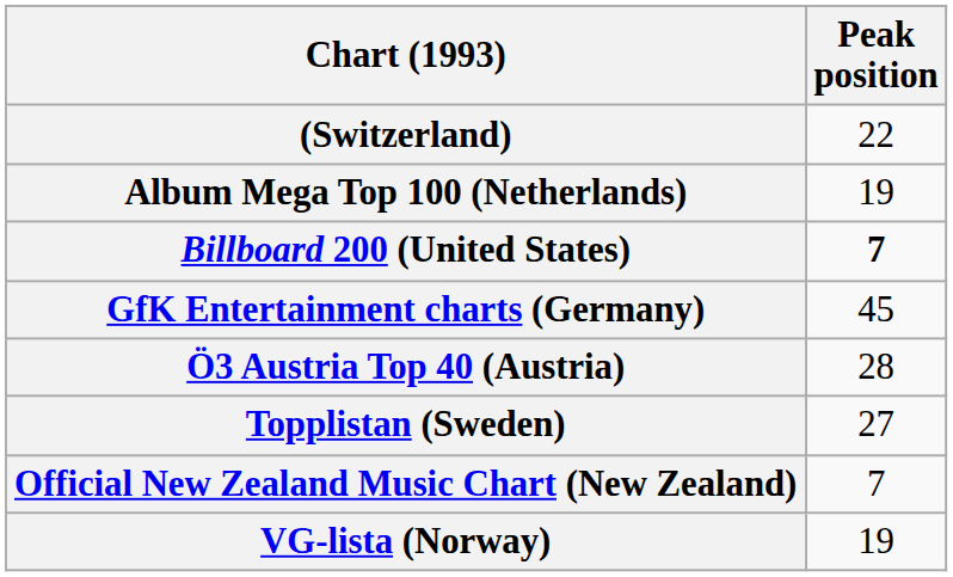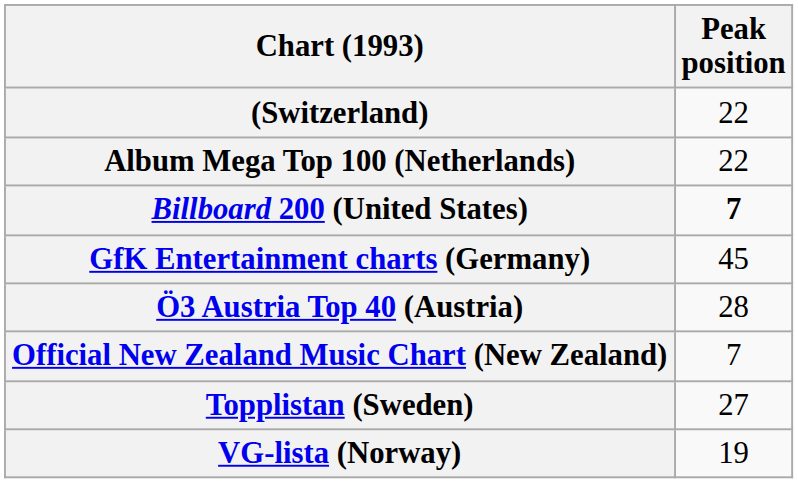Album Mega Top 100 (Netherlands) | Peak position: 19 -> 22
rows swapped: Official New Zealand Music Chart (New Zealand) <-> Topplistan (Sweden)
